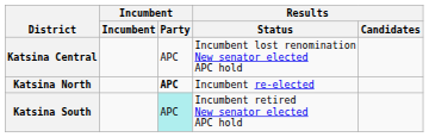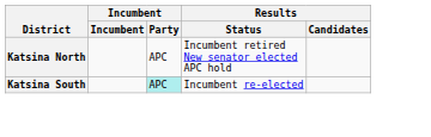- row: Katsina Central | APC | Incumbent lost renomination New senator elected APC hold
Katsina North | Incumbent / Party: bold -> normal
Katsina North | Results / Status: Incumbent re-elected -> Incumbent retired New senator elected APC hold
Katsina South | Results / Status: Incumbent retired New senator elected APC hold -> Incumbent re-elected
